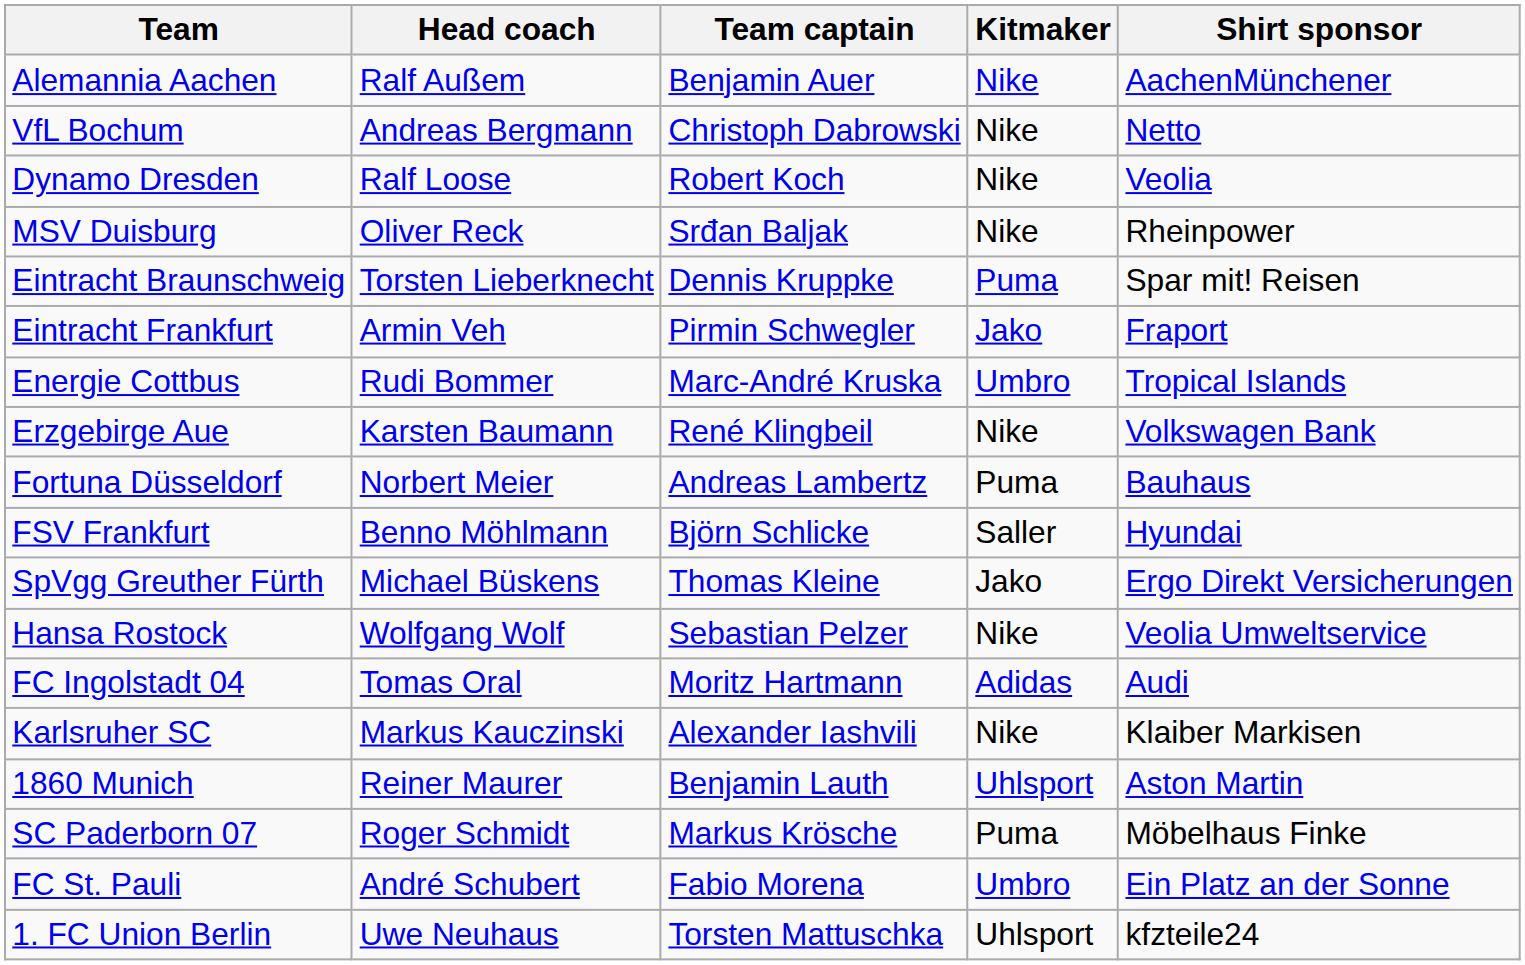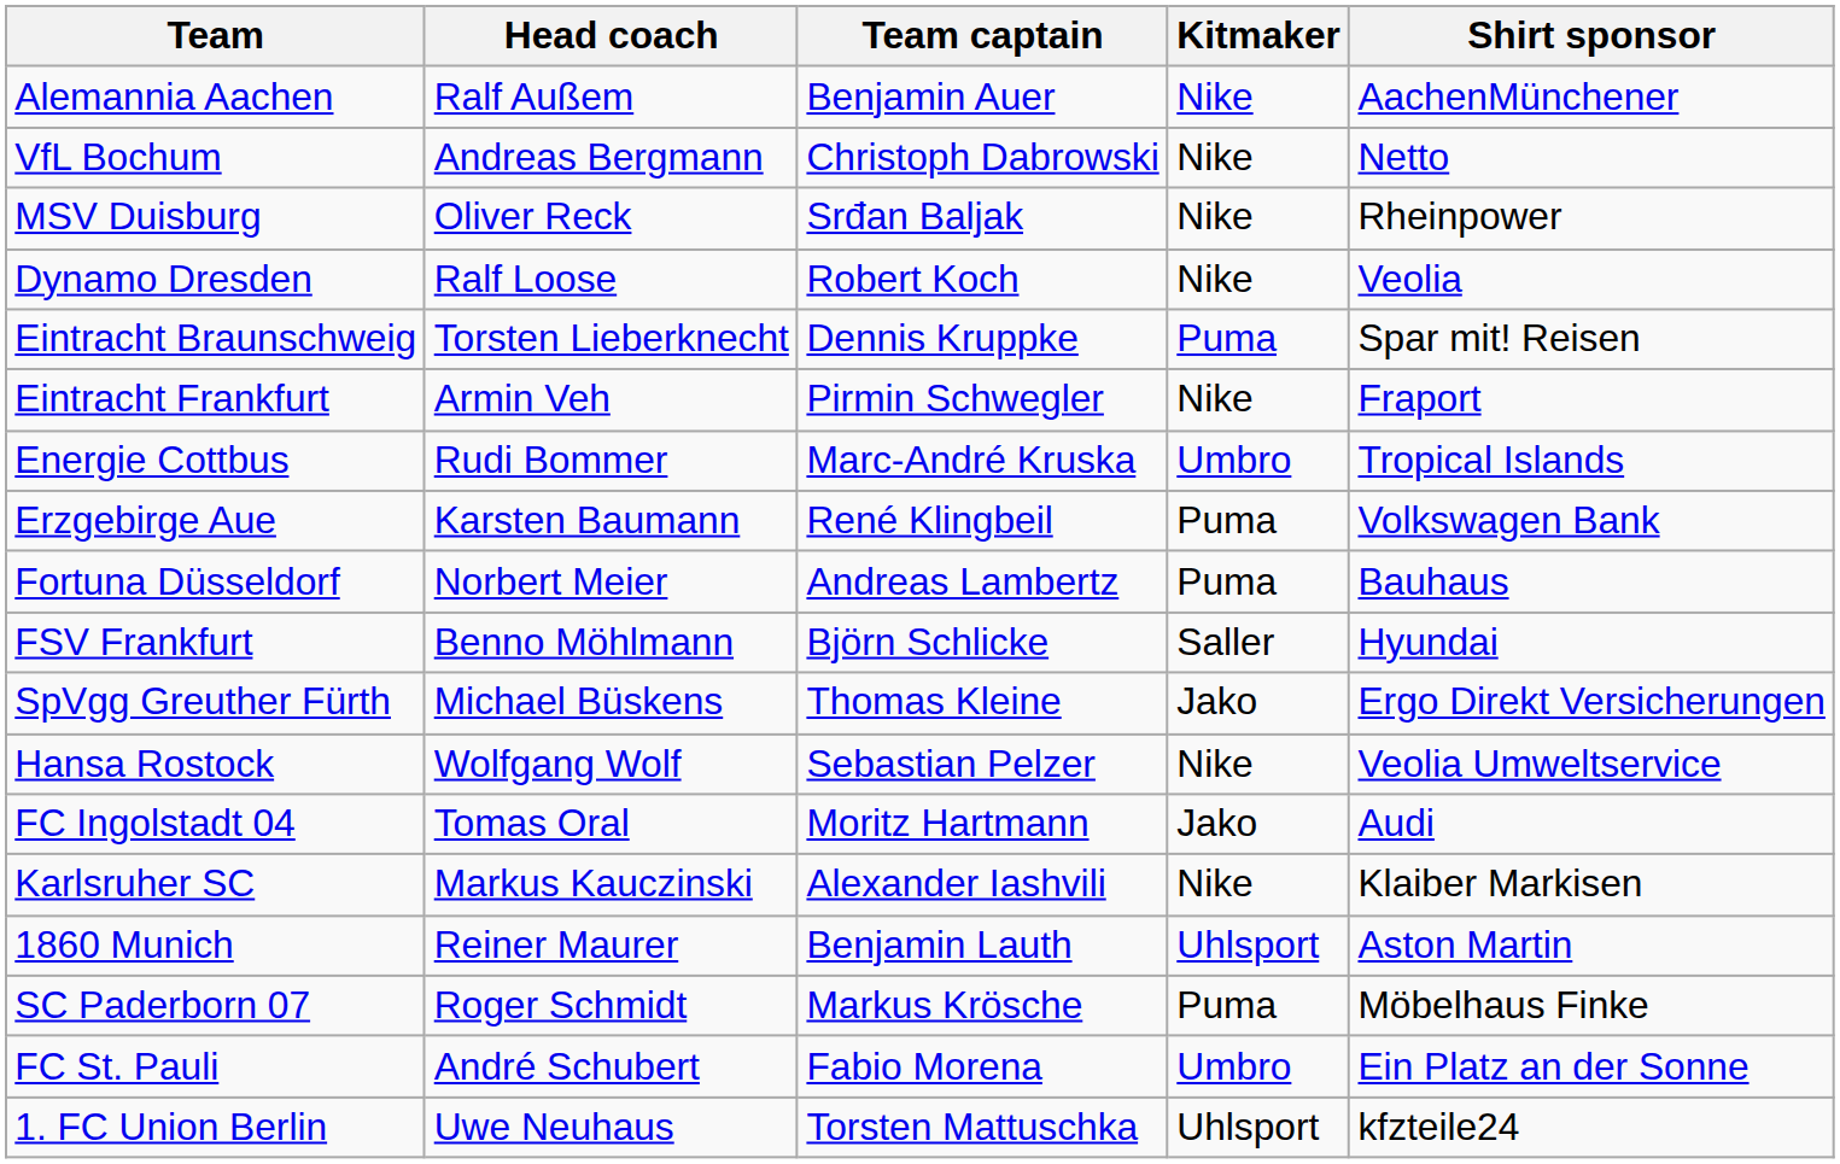rows swapped: MSV Duisburg <-> Dynamo Dresden
Eintracht Frankfurt | Kitmaker: Jako -> Nike
Erzgebirge Aue | Kitmaker: Nike -> Puma
FC Ingolstadt 04 | Kitmaker: Adidas -> Jako
